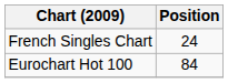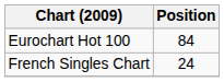rows swapped: Eurochart Hot 100 <-> French Singles Chart
